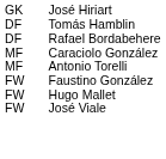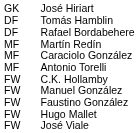+ row: MF | Martín Redín
+ row: FW | C.K. Hollamby
+ row: FW | Manuel González
